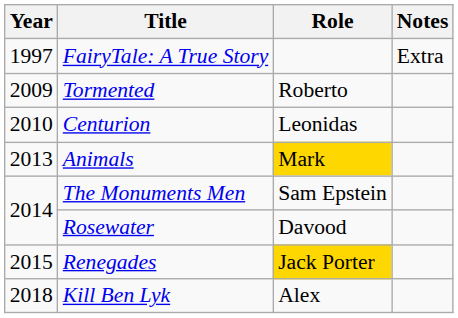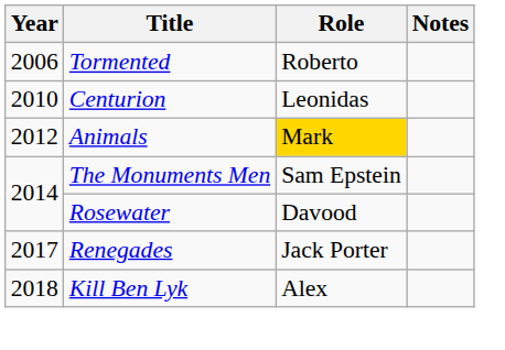- row: 1997 | FairyTale: A True Story | Extra
Tormented | Year: 2009 -> 2006
Animals | Year: 2013 -> 2012
Renegades | Year: 2015 -> 2017
Renegades | Role: gold background -> no background
